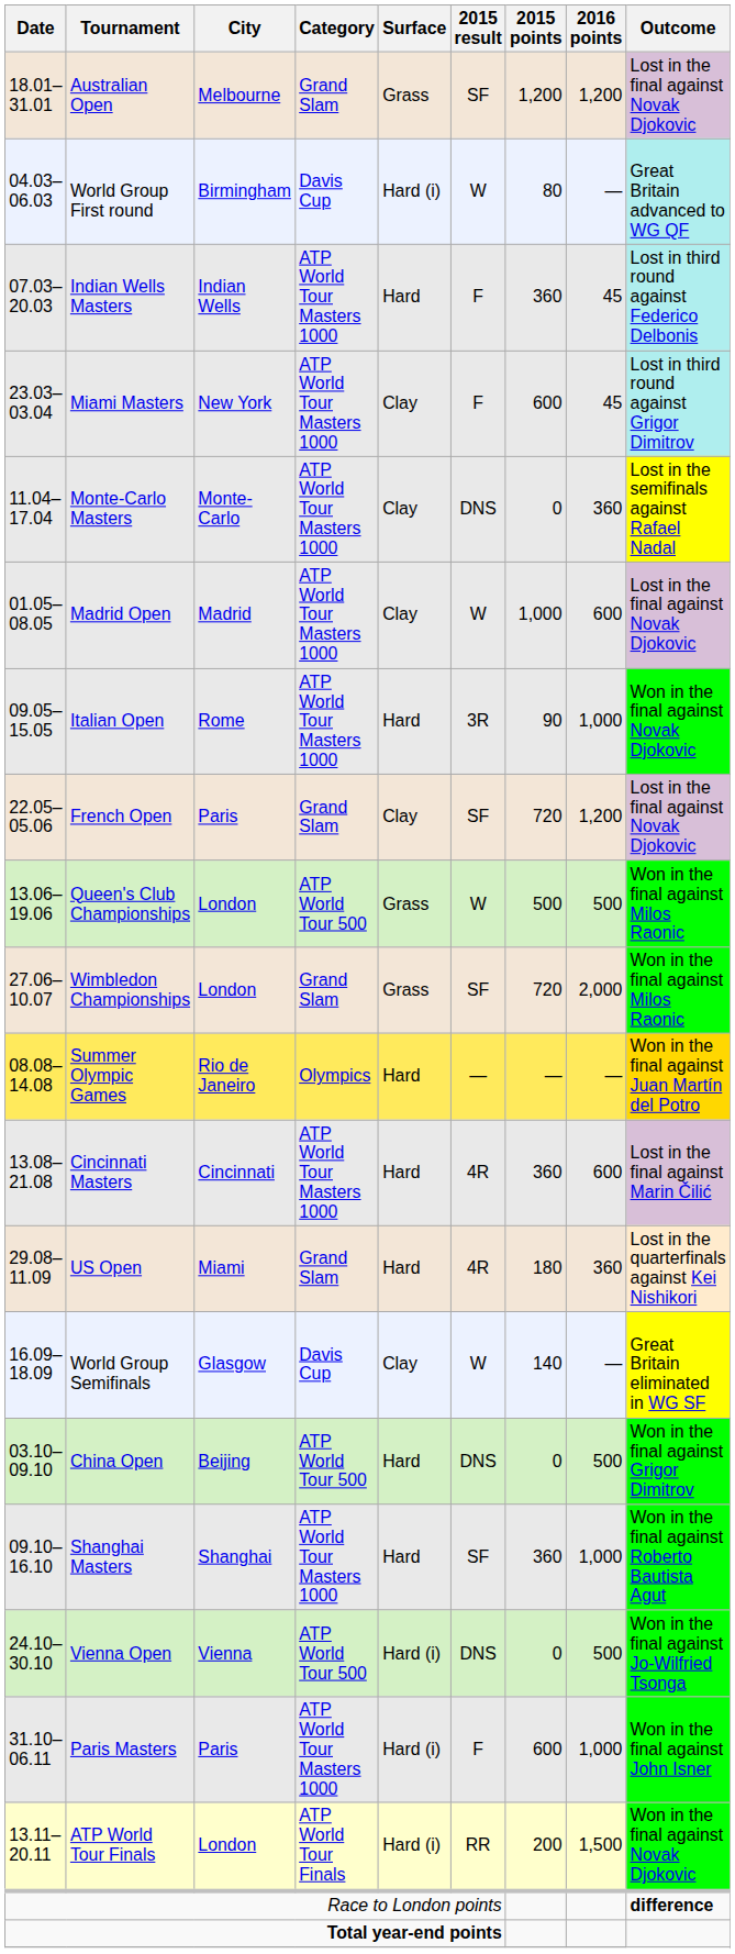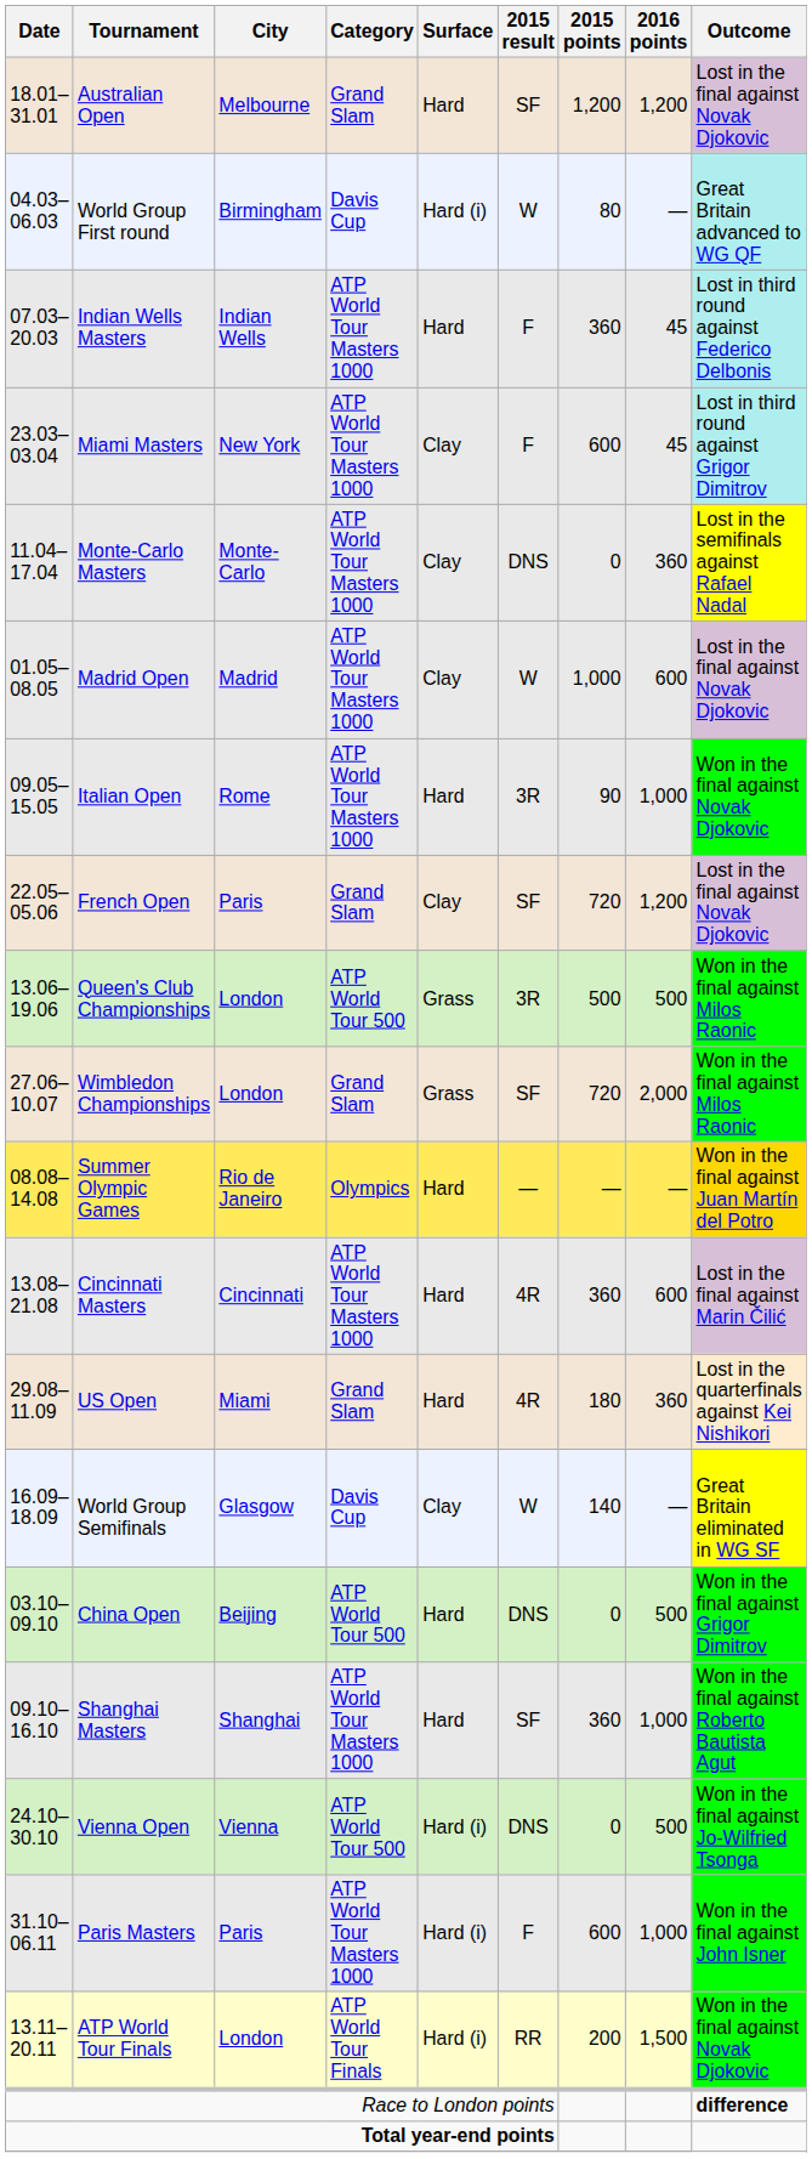Australian Open | Surface: Grass -> Hard
Queen's Club Championships | 2015 result: W -> 3R
